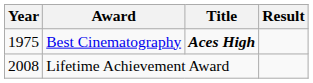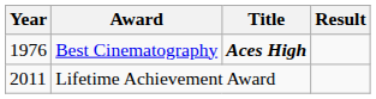Best Cinematography | Year: 1975 -> 1976
Lifetime Achievement Award | Year: 2008 -> 2011
